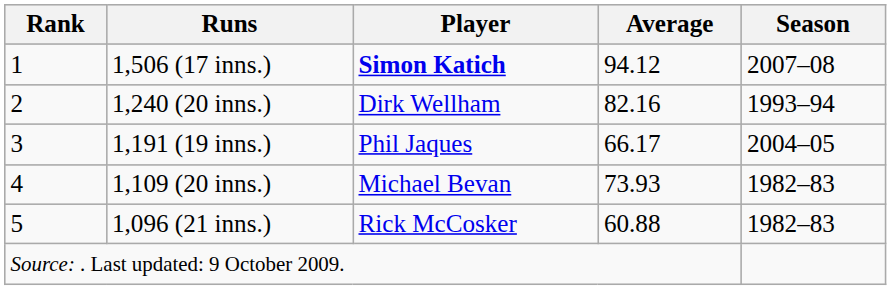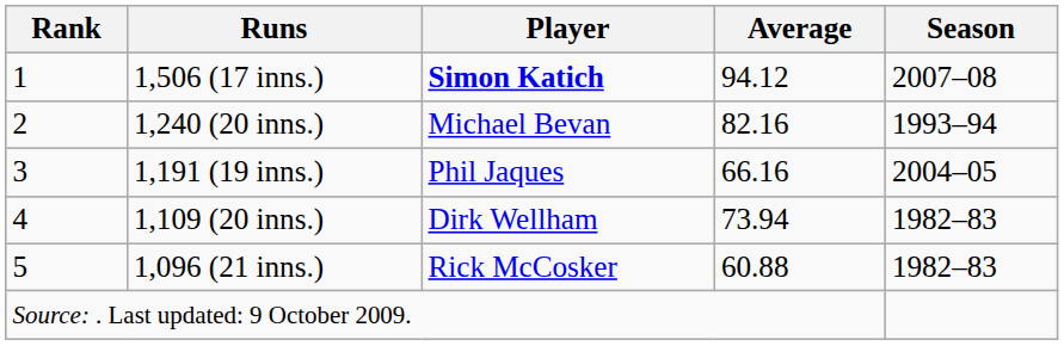1,240 (20 inns.) | Player: Dirk Wellham -> Michael Bevan
1,191 (19 inns.) | Average: 66.17 -> 66.16
1,109 (20 inns.) | Player: Michael Bevan -> Dirk Wellham
1,109 (20 inns.) | Average: 73.93 -> 73.94
